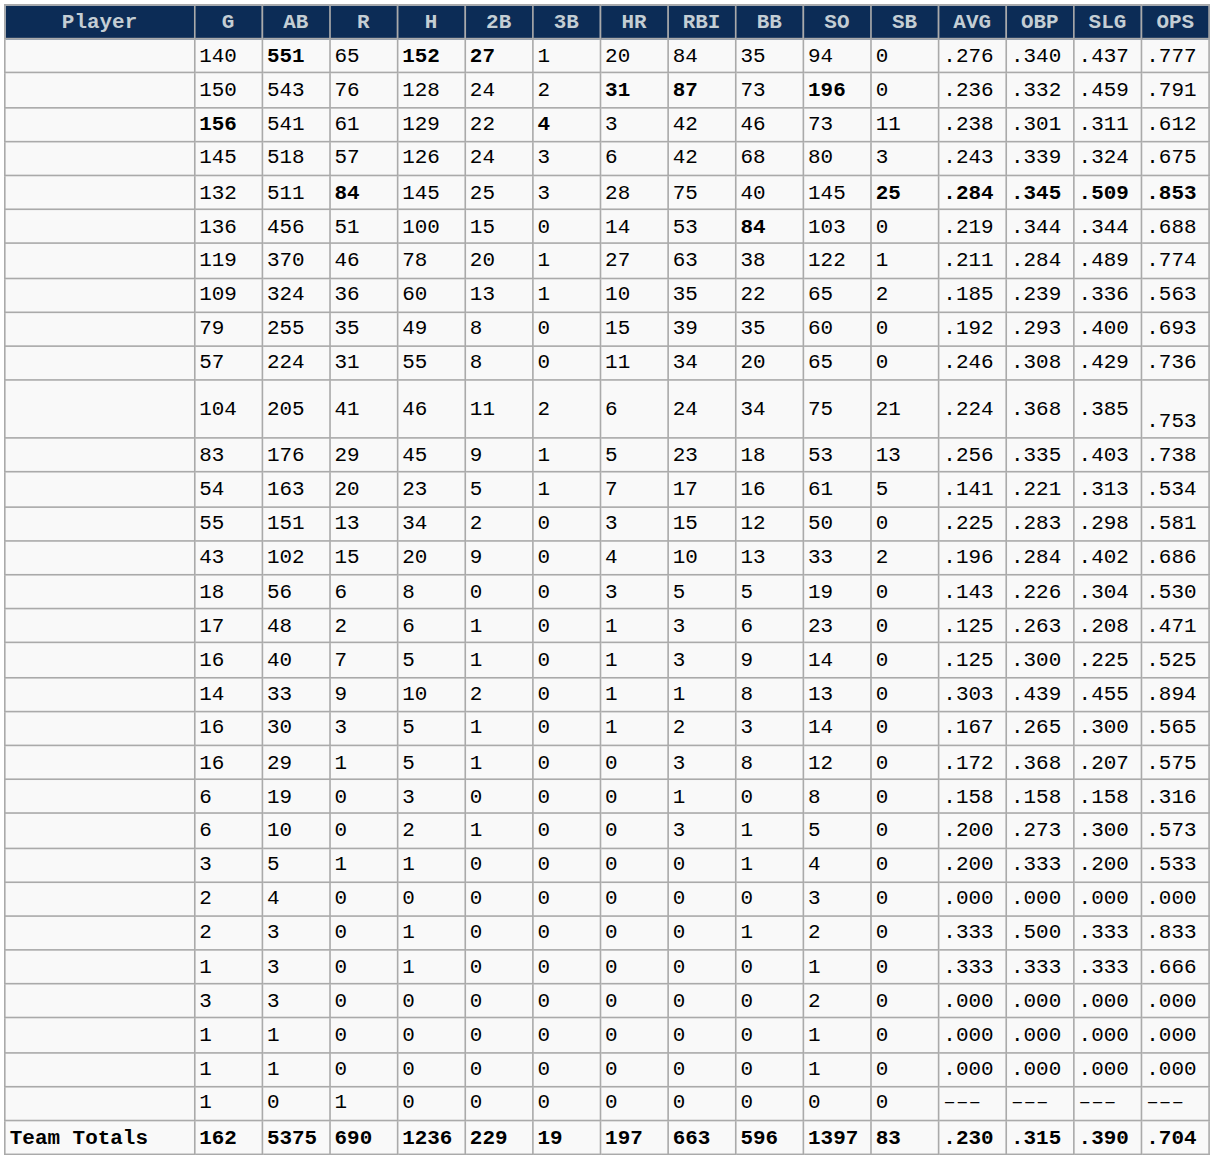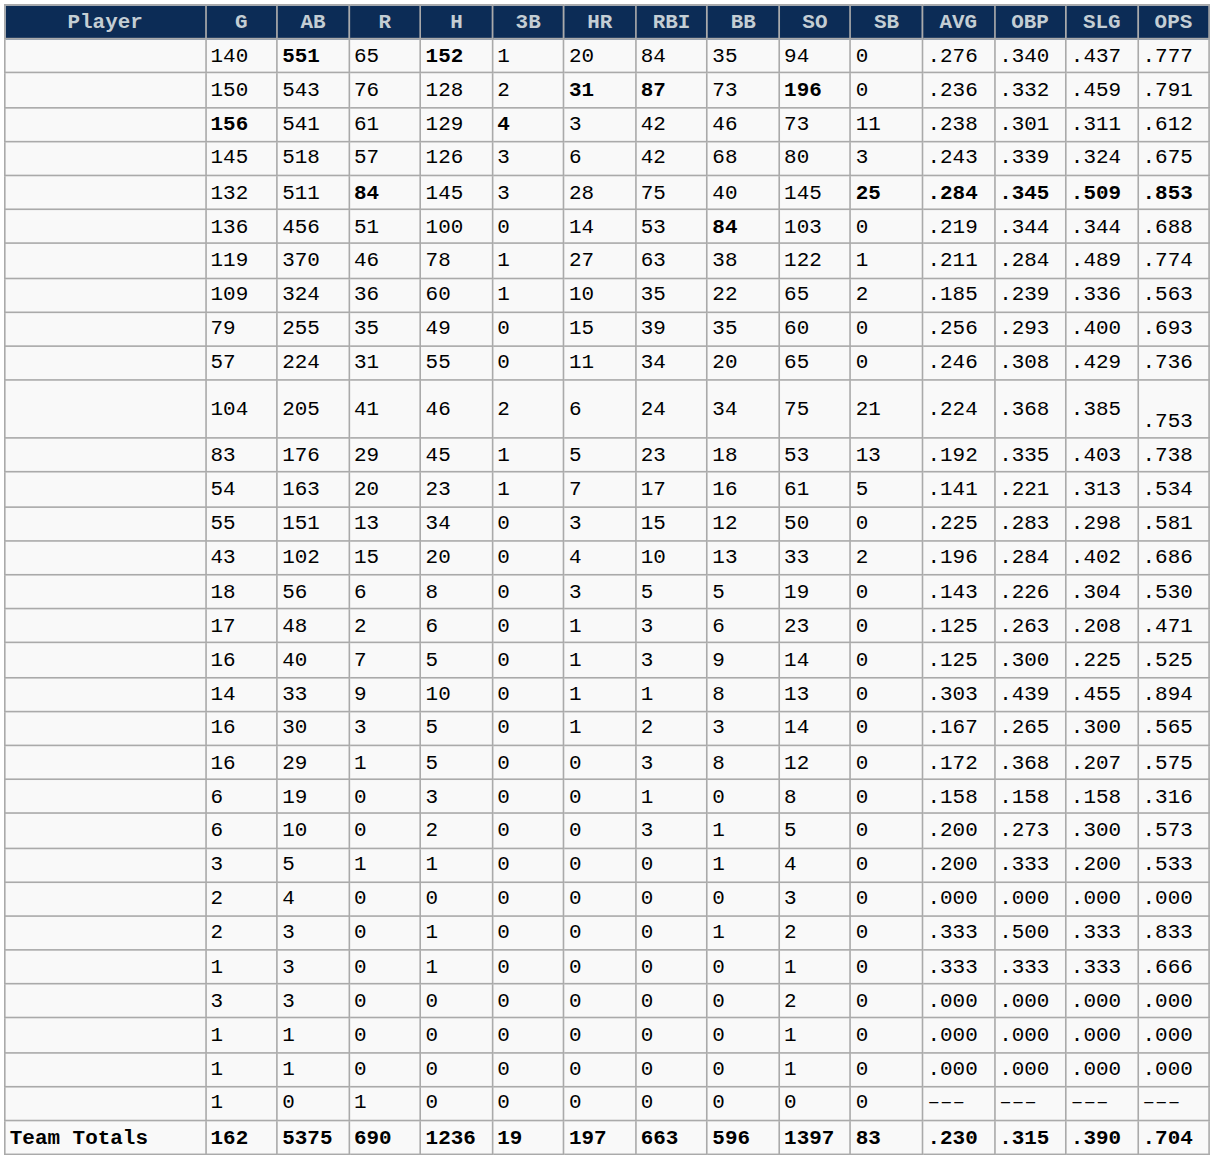- column: 2B | 27 | 24 | 22 | 24 | 25 | 15 | 20 | 13 | 8 | 8 | 11 | 9 | 5 | 2 | 9 | 0 | 1 | 1 | 2 | 1 | 1 | 0 | 1 | 0 | 0 | 0 | 0 | 0 | 0 | 0 | 0 | 229
255 | AVG: .192 -> .256
176 | AVG: .256 -> .192
